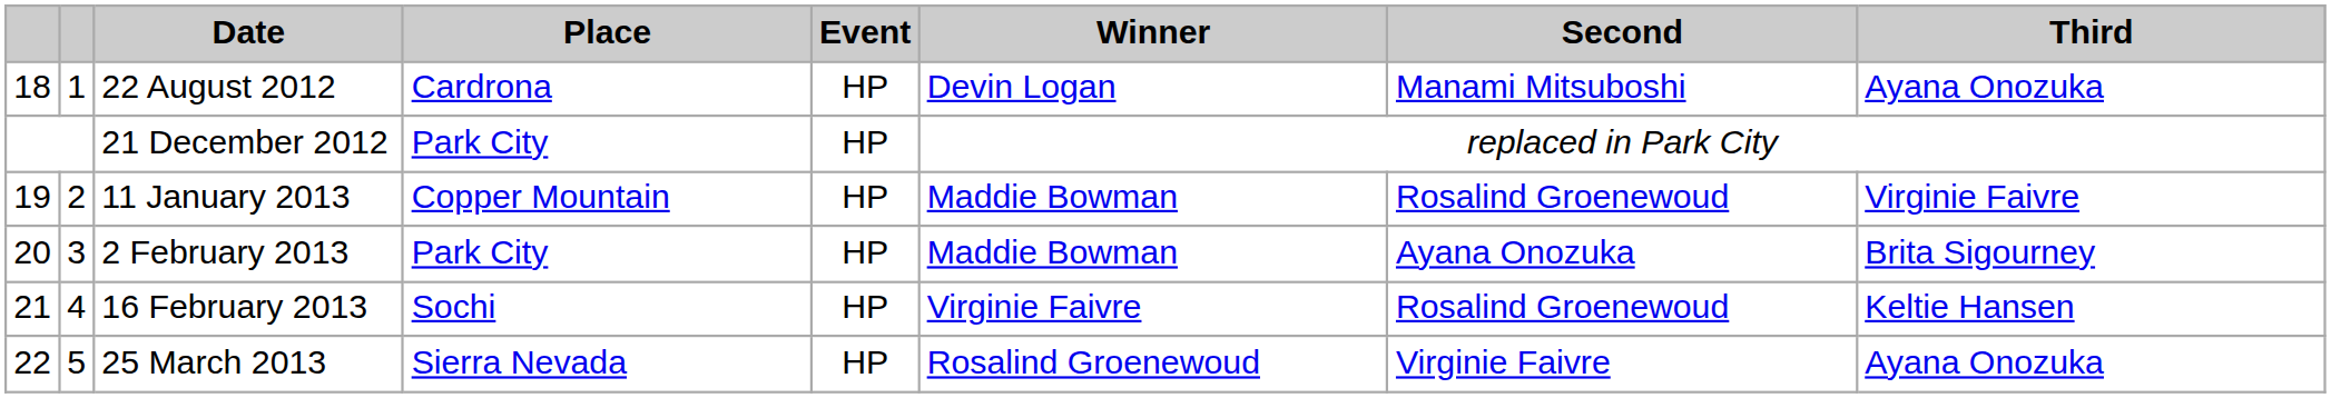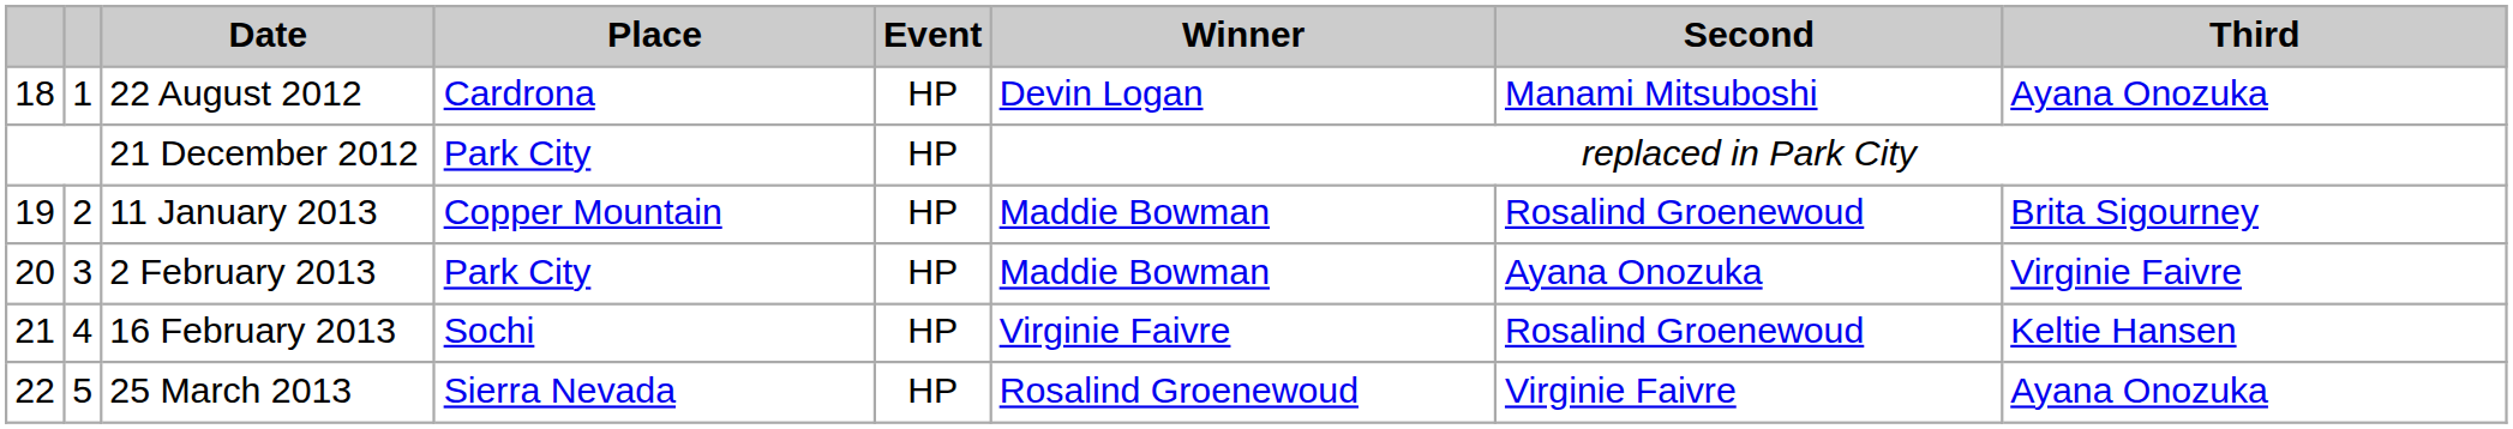11 January 2013 | Third: Virginie Faivre -> Brita Sigourney
2 February 2013 | Third: Brita Sigourney -> Virginie Faivre
